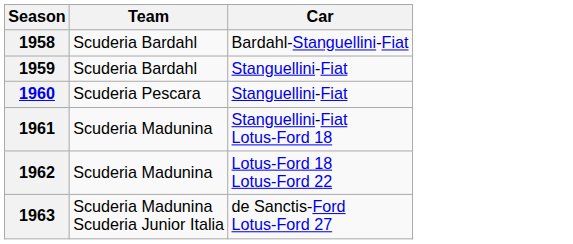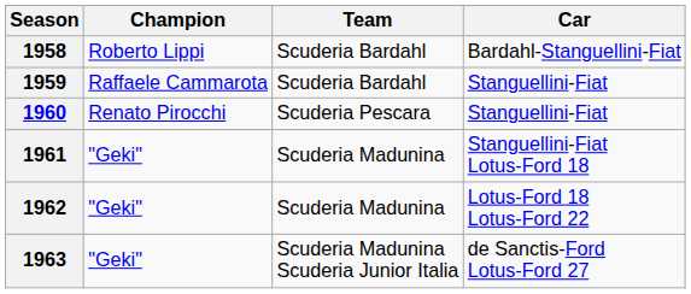+ column: Champion | Roberto Lippi | Raffaele Cammarota | Renato Pirocchi | "Geki" | "Geki" | "Geki"
